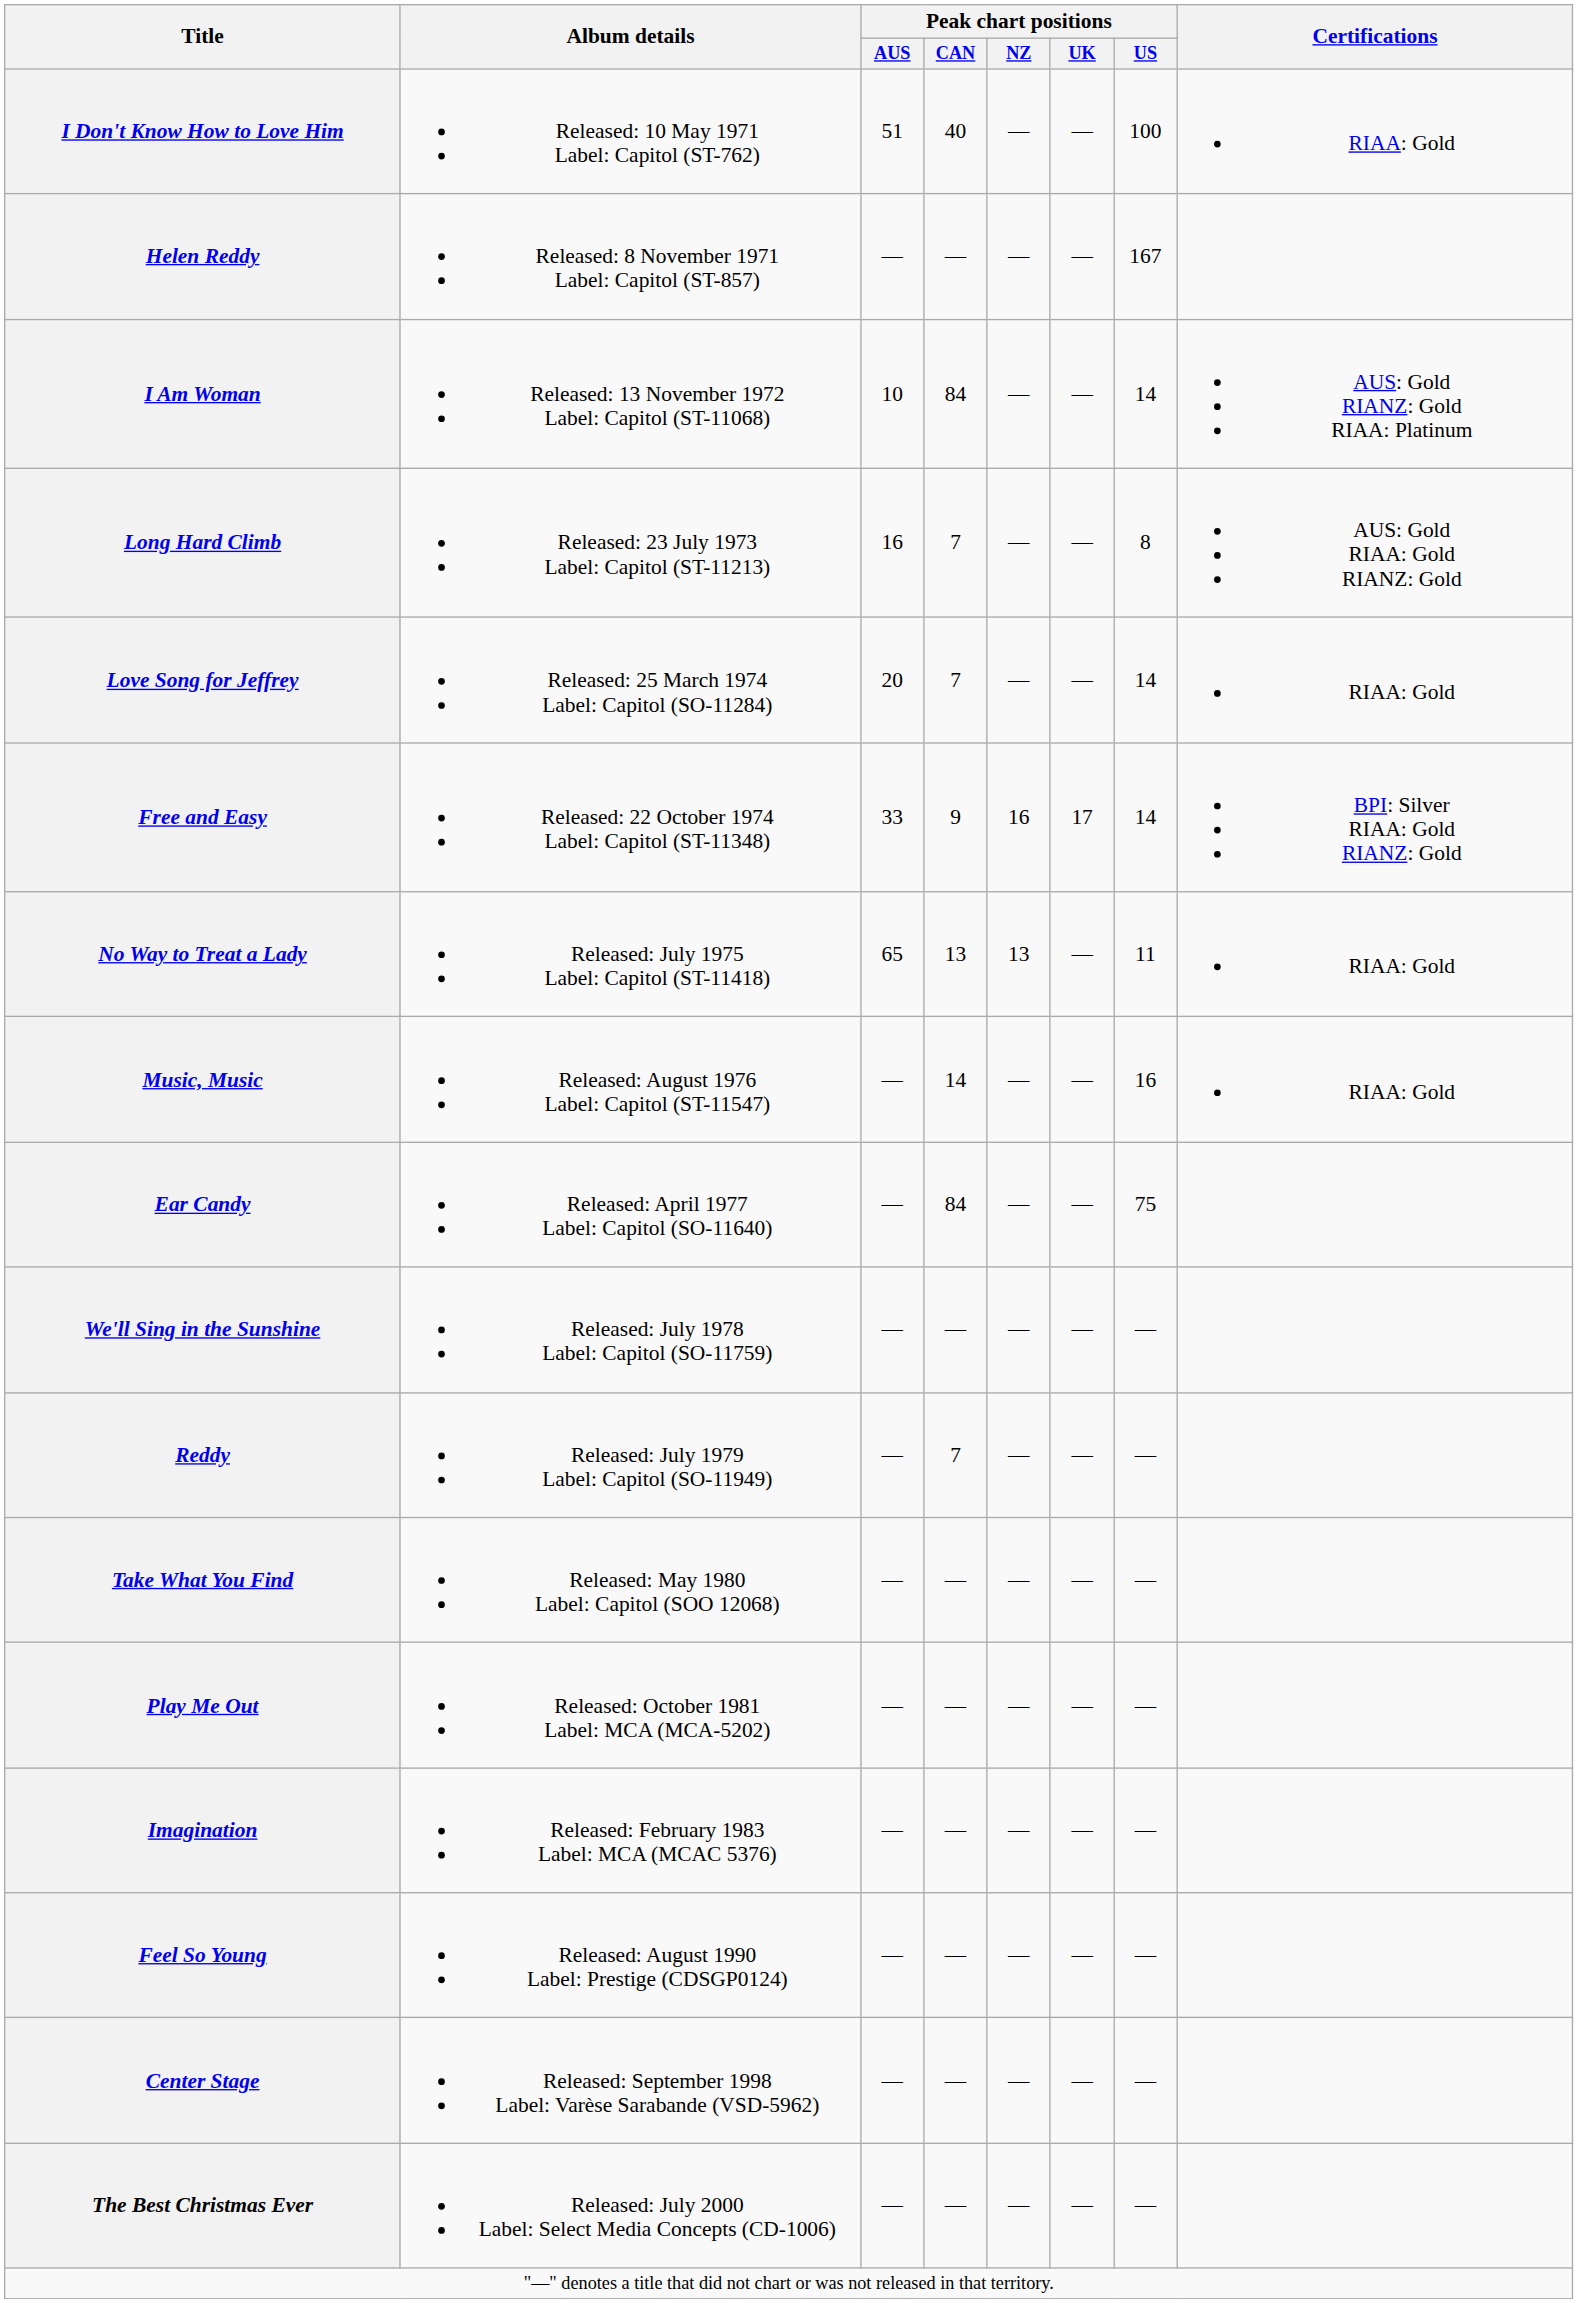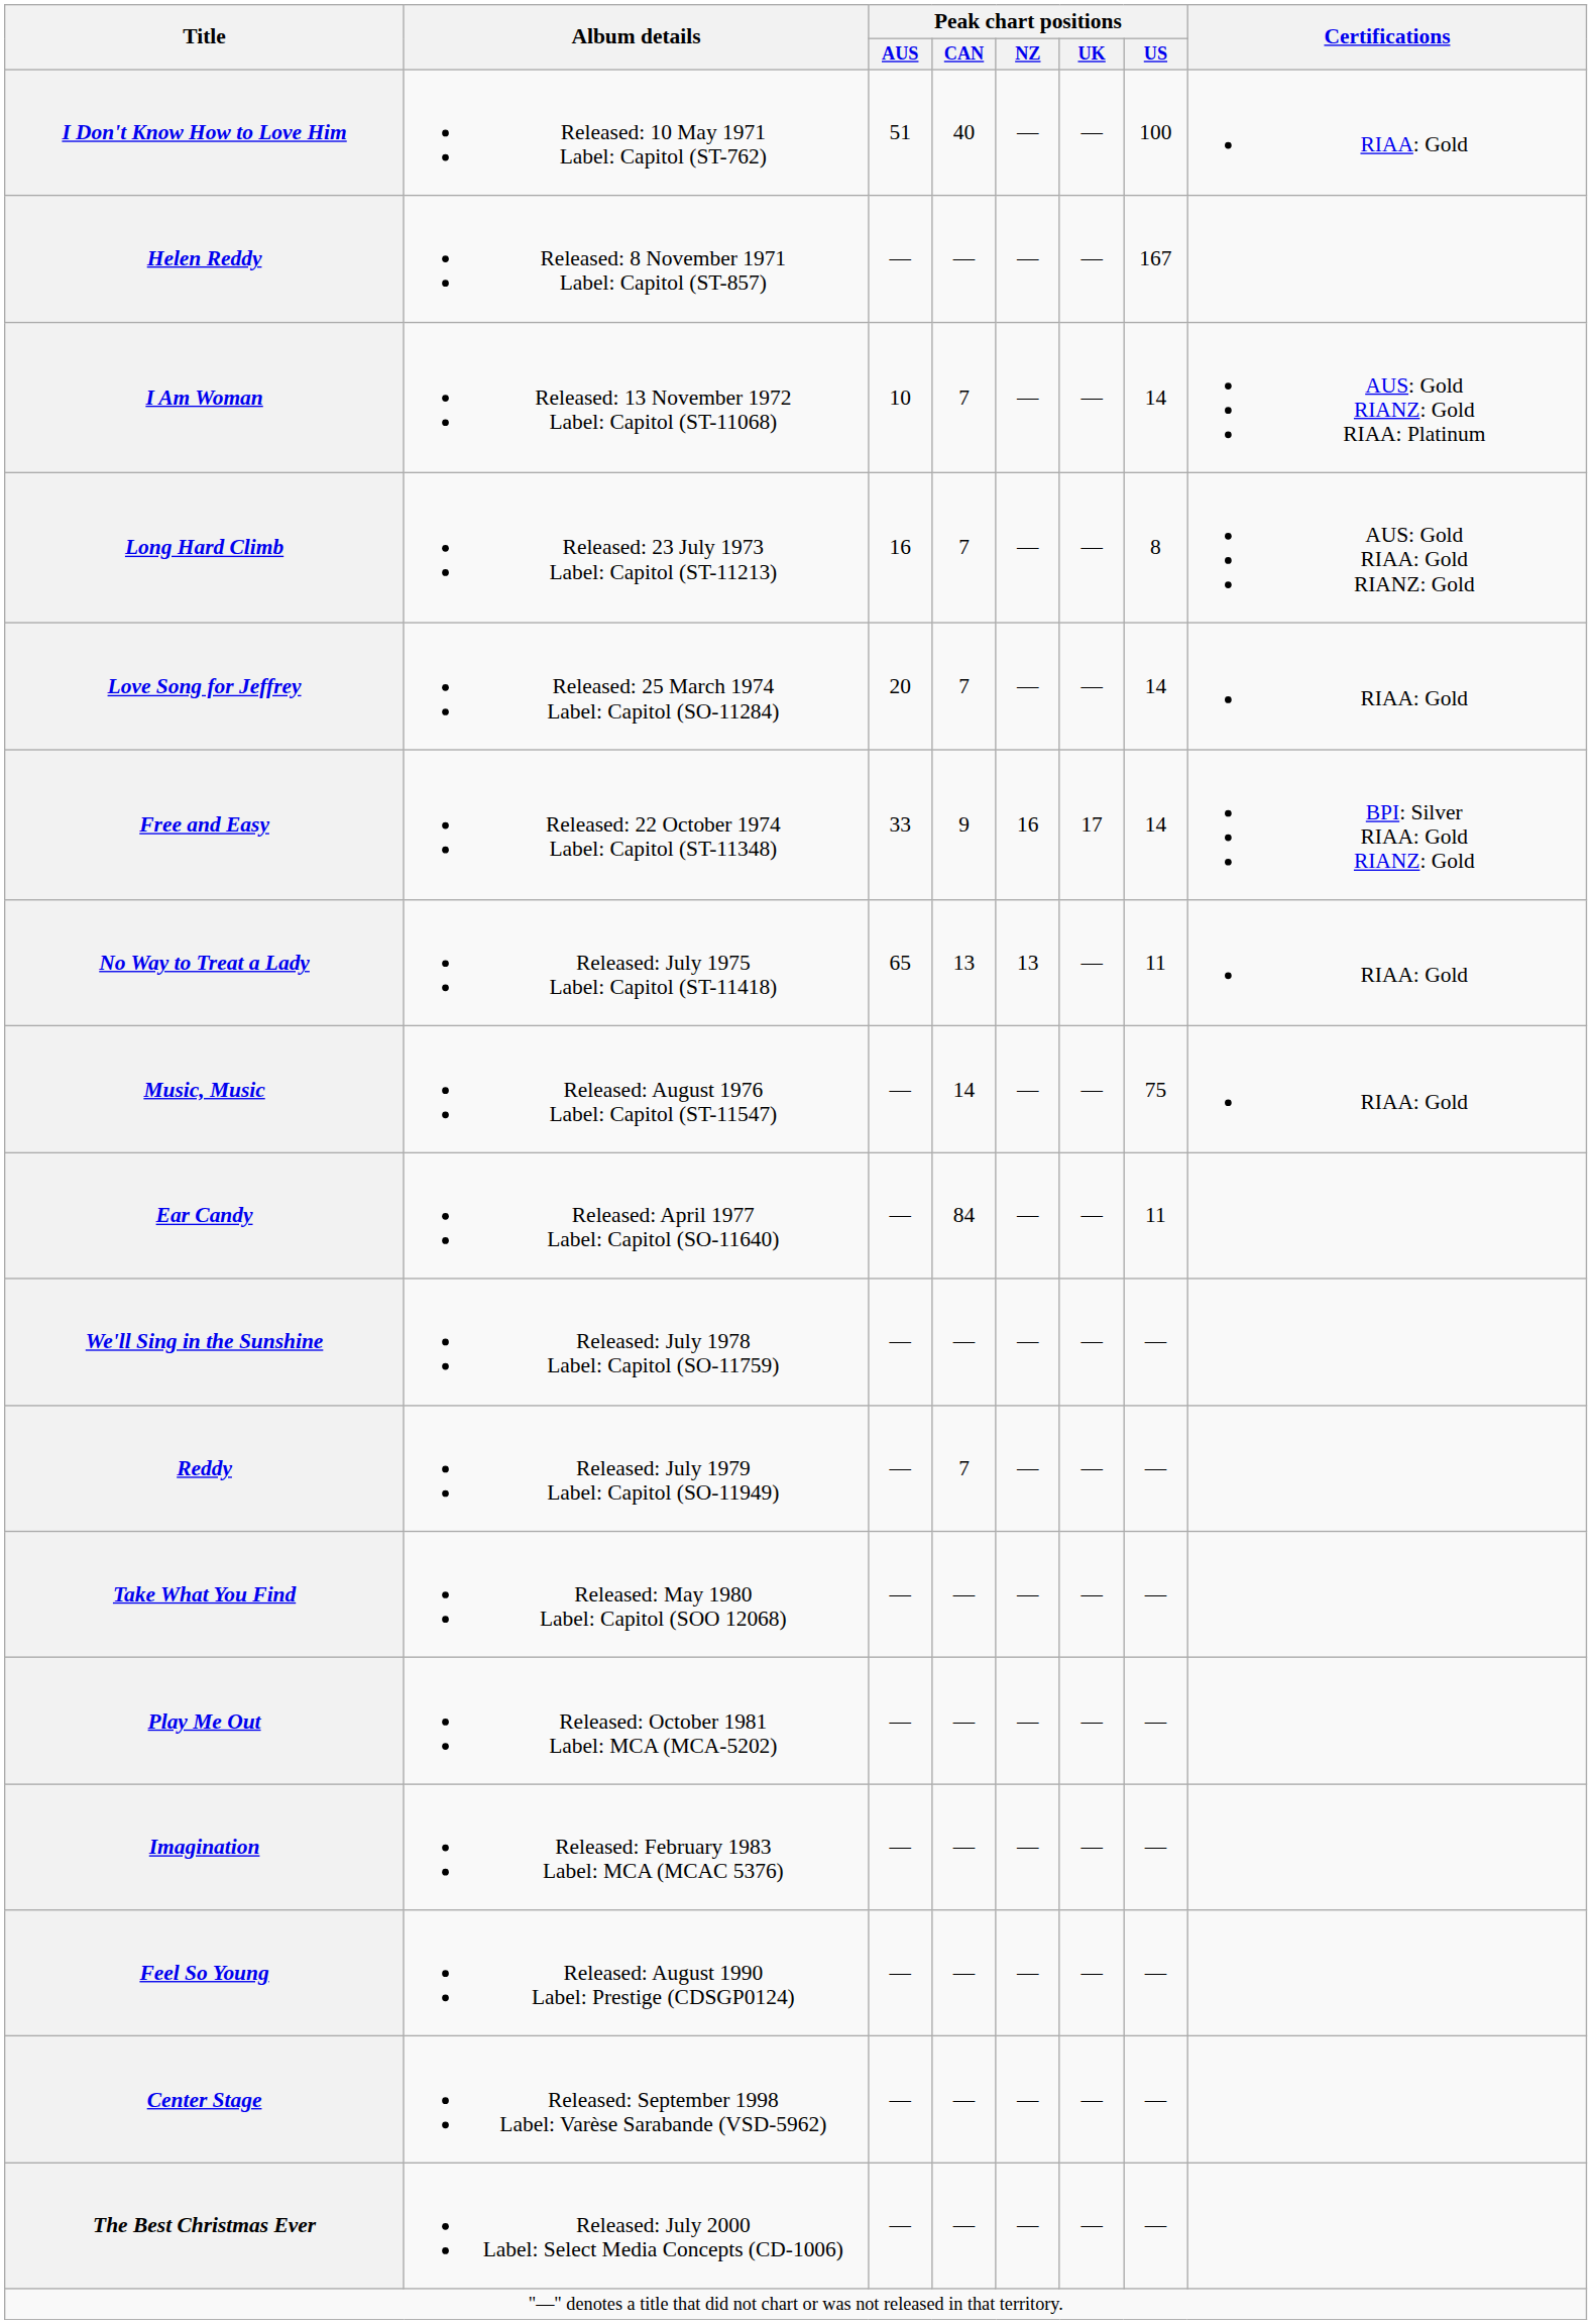I Am Woman | Peak chart positions / CAN: 84 -> 7
Music, Music | Peak chart positions / US: 16 -> 75
Ear Candy | Peak chart positions / US: 75 -> 11
